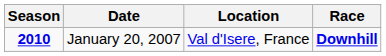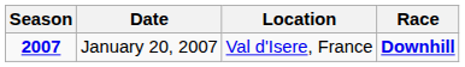January 20, 2007 | Season: 2010 -> 2007
